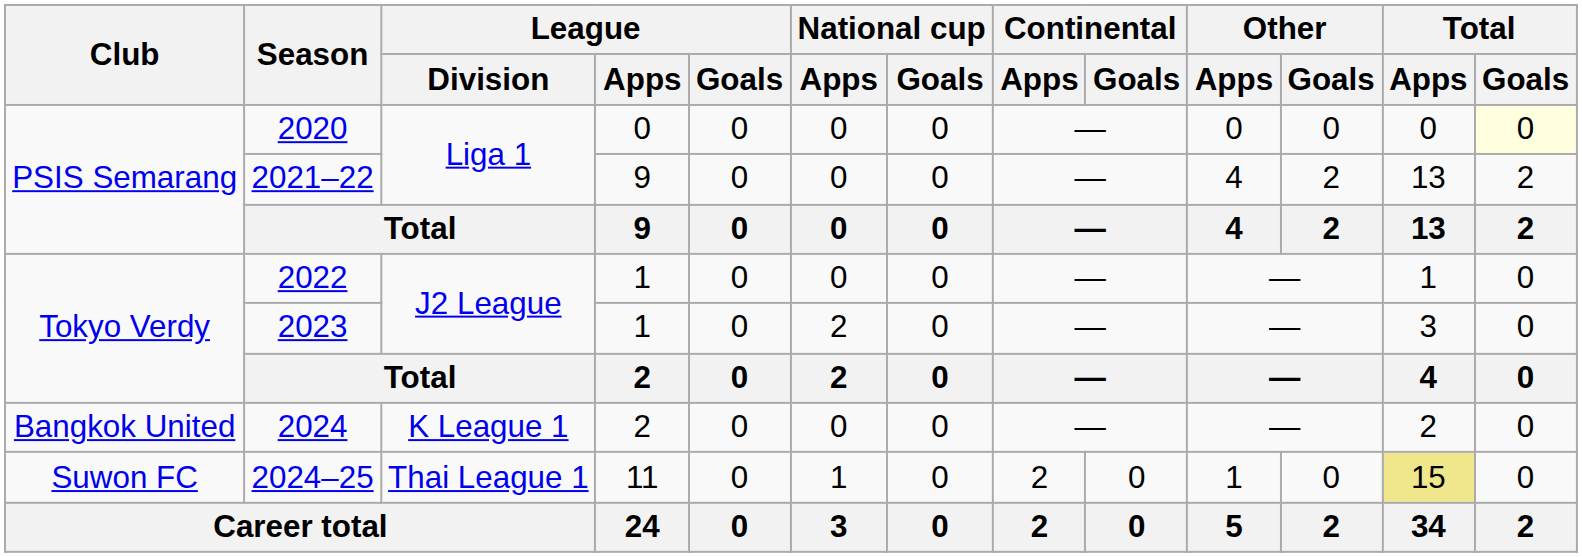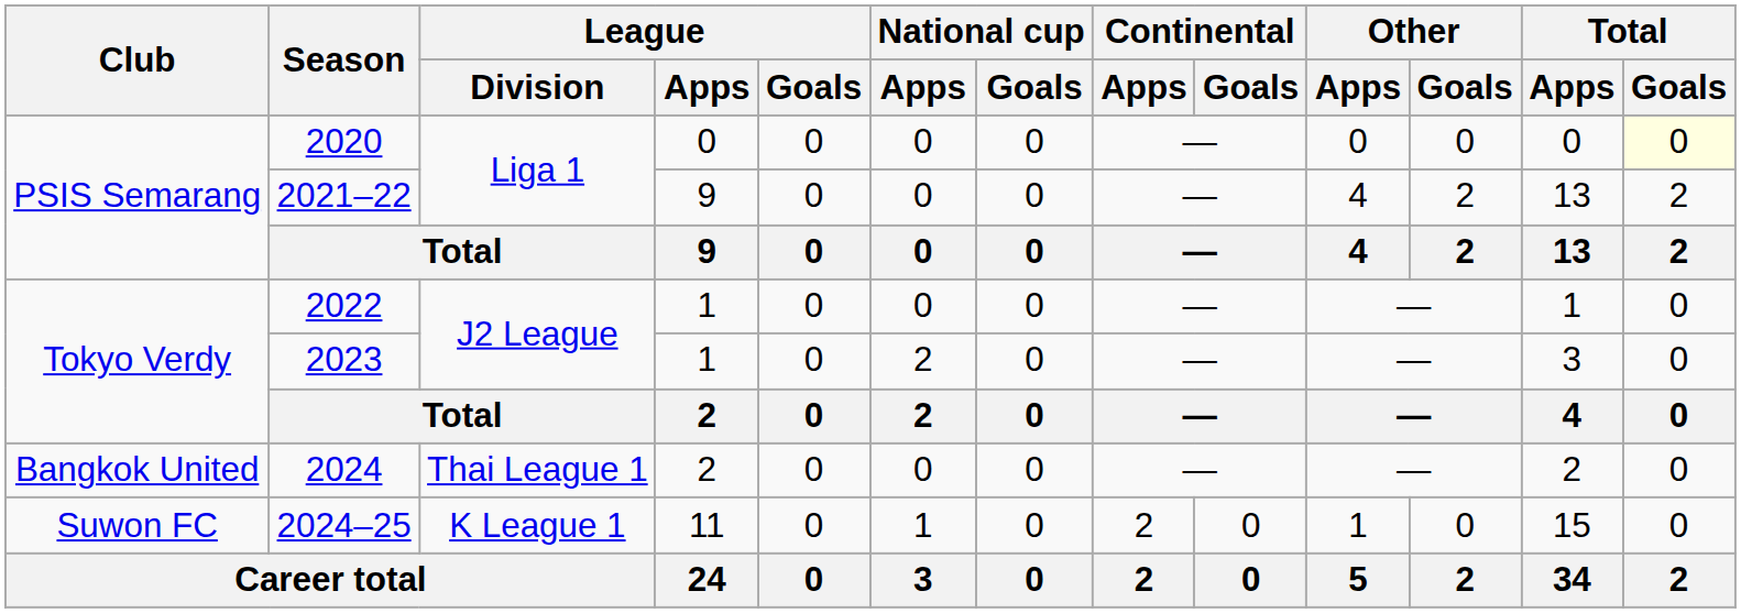2024 | League / Division: K League 1 -> Thai League 1
2024–25 | League / Division: Thai League 1 -> K League 1
2024–25 | Total / Apps: khaki background -> no background
